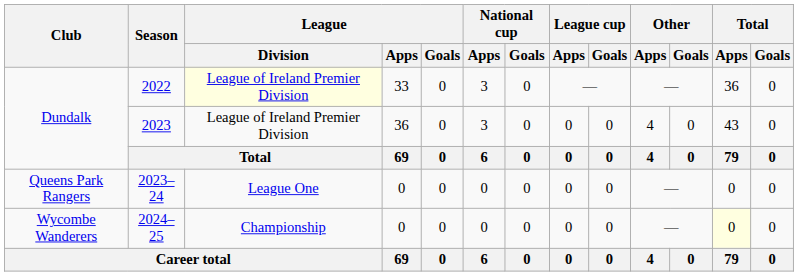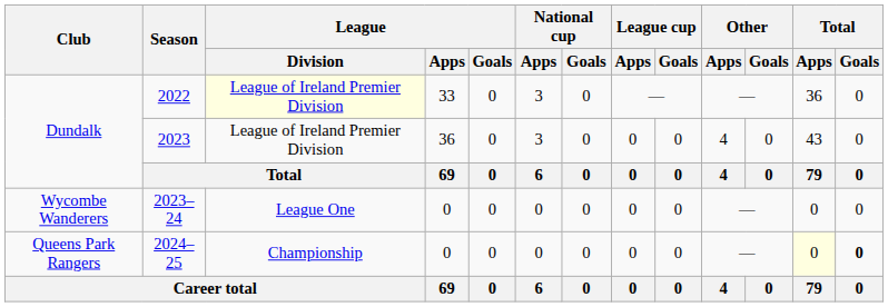2023–24 | Club: Queens Park Rangers -> Wycombe Wanderers
2024–25 | Club: Wycombe Wanderers -> Queens Park Rangers
2024–25 | Total / Goals: normal -> bold
